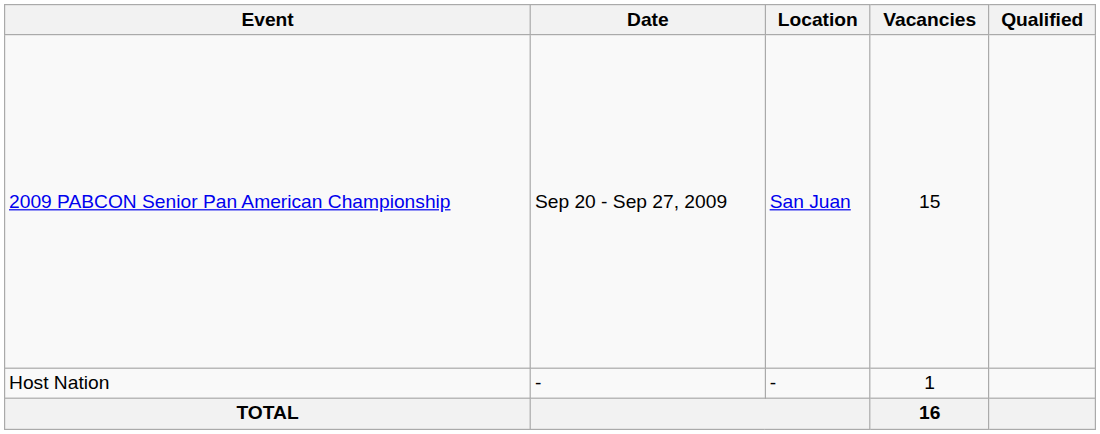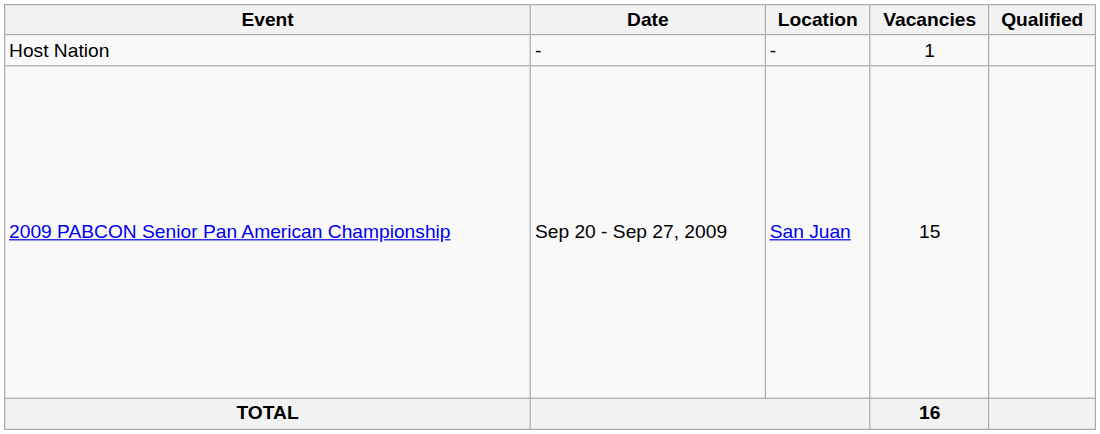rows swapped: Host Nation <-> 2009 PABCON Senior Pan American Championship
